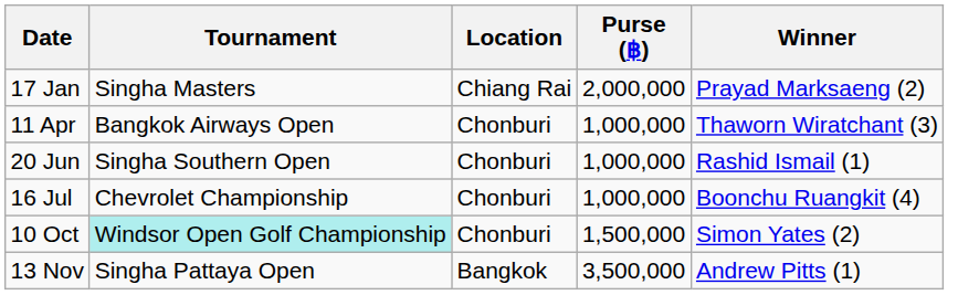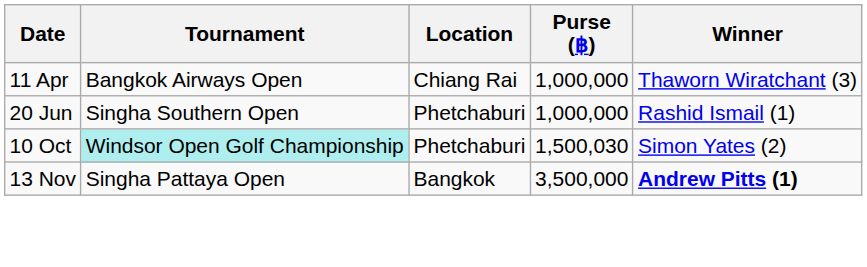- row: 17 Jan | Singha Masters | Chiang Rai | 2,000,000 | Prayad Marksaeng (2)
11 Apr | Location: Chonburi -> Chiang Rai
20 Jun | Location: Chonburi -> Phetchaburi
- row: 16 Jul | Chevrolet Championship | Chonburi | 1,000,000 | Boonchu Ruangkit (4)
10 Oct | Location: Chonburi -> Phetchaburi
10 Oct | Purse (฿): 1,500,000 -> 1,500,030
13 Nov | Winner: normal -> bold
